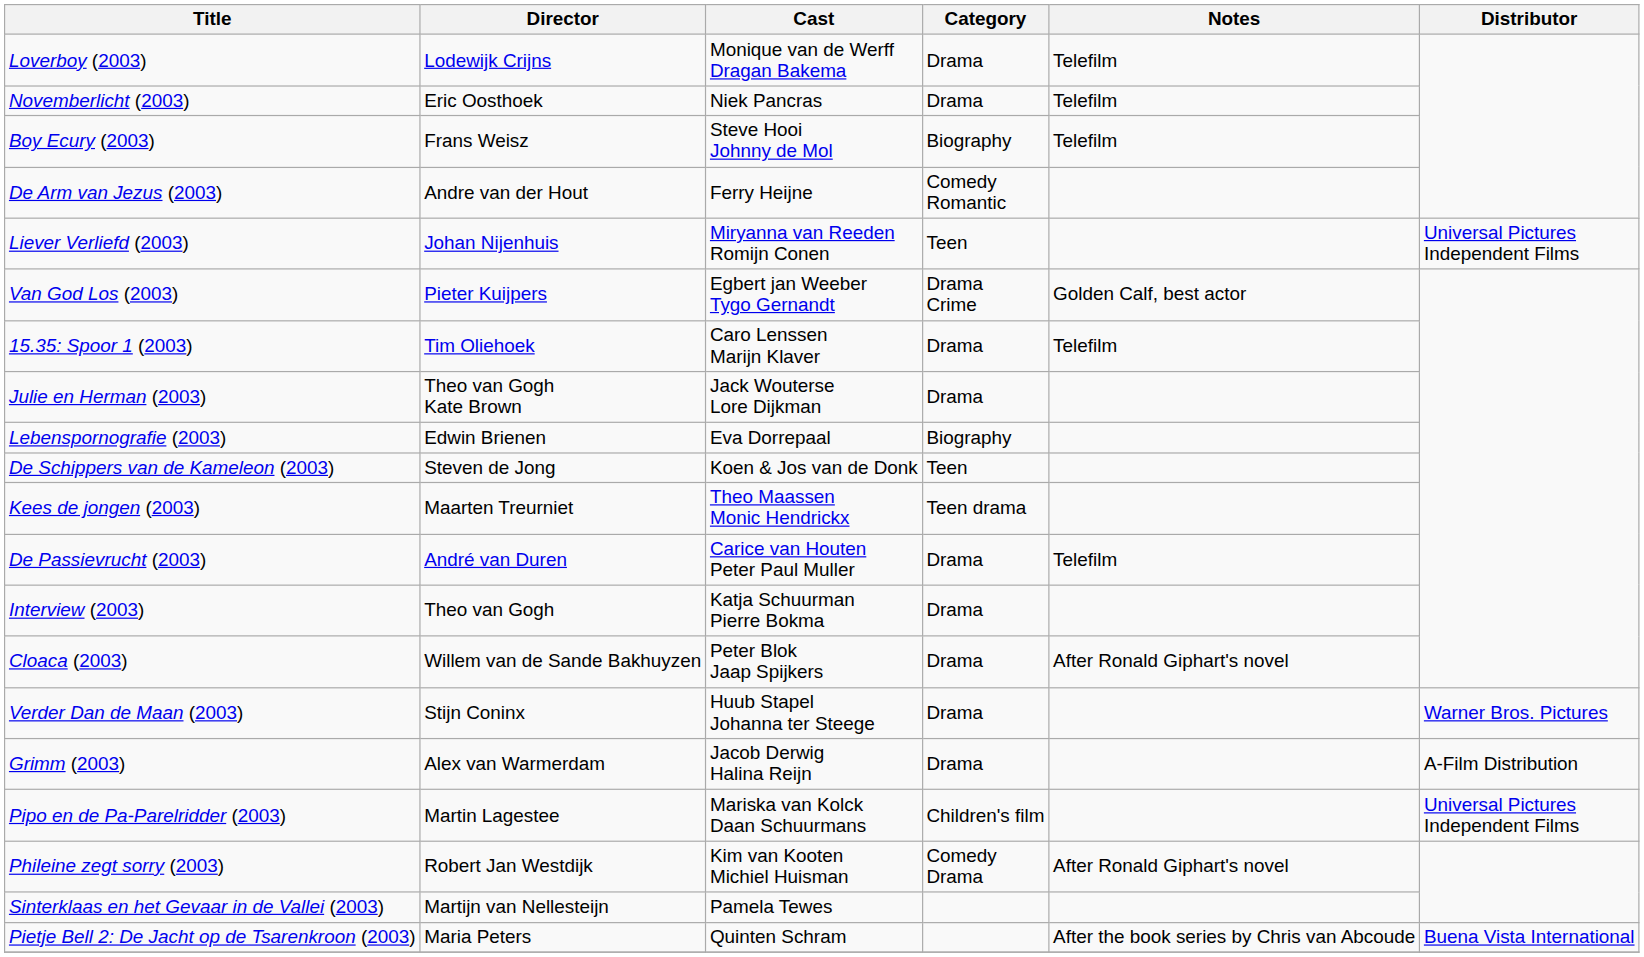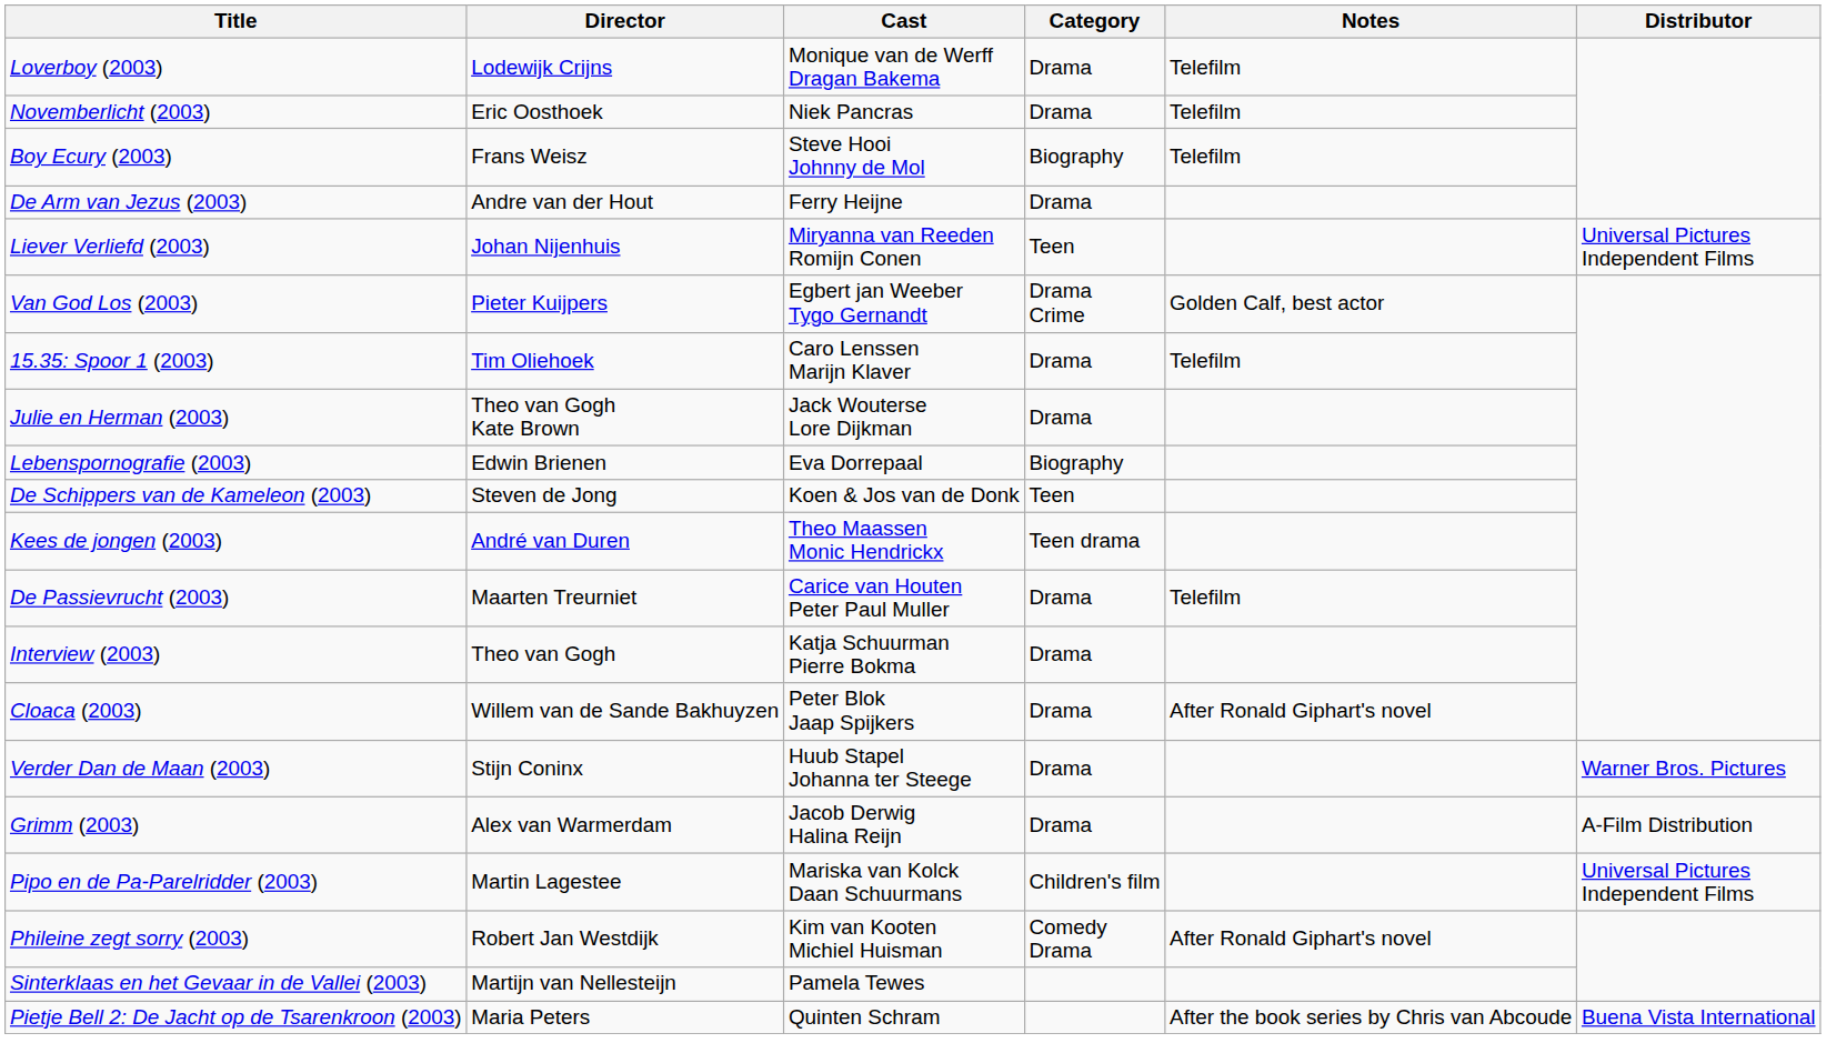De Arm van Jezus (2003) | Category: Comedy Romantic -> Drama
Kees de jongen (2003) | Director: Maarten Treurniet -> André van Duren
De Passievrucht (2003) | Director: André van Duren -> Maarten Treurniet
